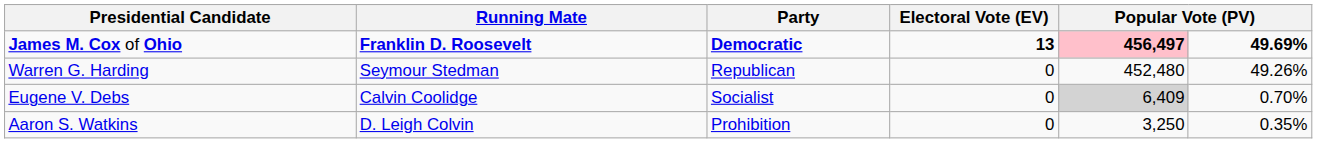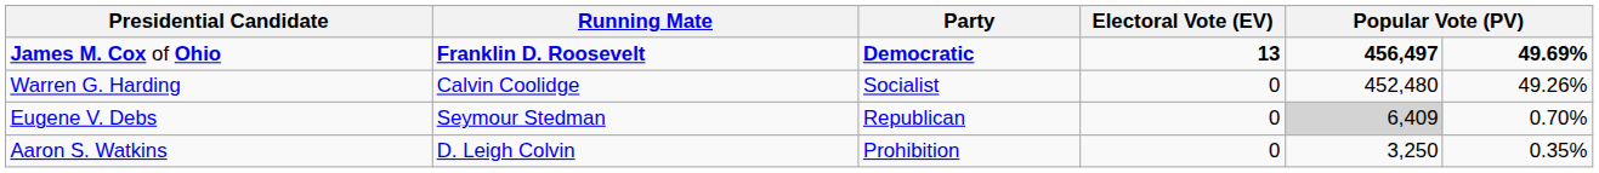James M. Cox of Ohio | column 5: pink background -> no background
Warren G. Harding | Running Mate: Seymour Stedman -> Calvin Coolidge
Warren G. Harding | Party: Republican -> Socialist
Eugene V. Debs | Running Mate: Calvin Coolidge -> Seymour Stedman
Eugene V. Debs | Party: Socialist -> Republican
